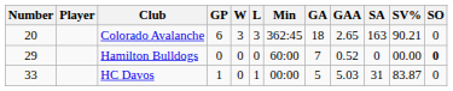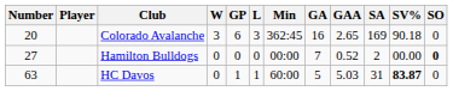columns swapped: GP <-> W
Colorado Avalanche | GA: 18 -> 16
Colorado Avalanche | SA: 163 -> 169
Colorado Avalanche | SV%: 90.21 -> 90.18
Hamilton Bulldogs | Number: 29 -> 27
Hamilton Bulldogs | Min: 60:00 -> 00:00
Hamilton Bulldogs | SA: 0 -> 2
HC Davos | Number: 33 -> 63
HC Davos | Min: 00:00 -> 60:00
HC Davos | SV%: normal -> bold
